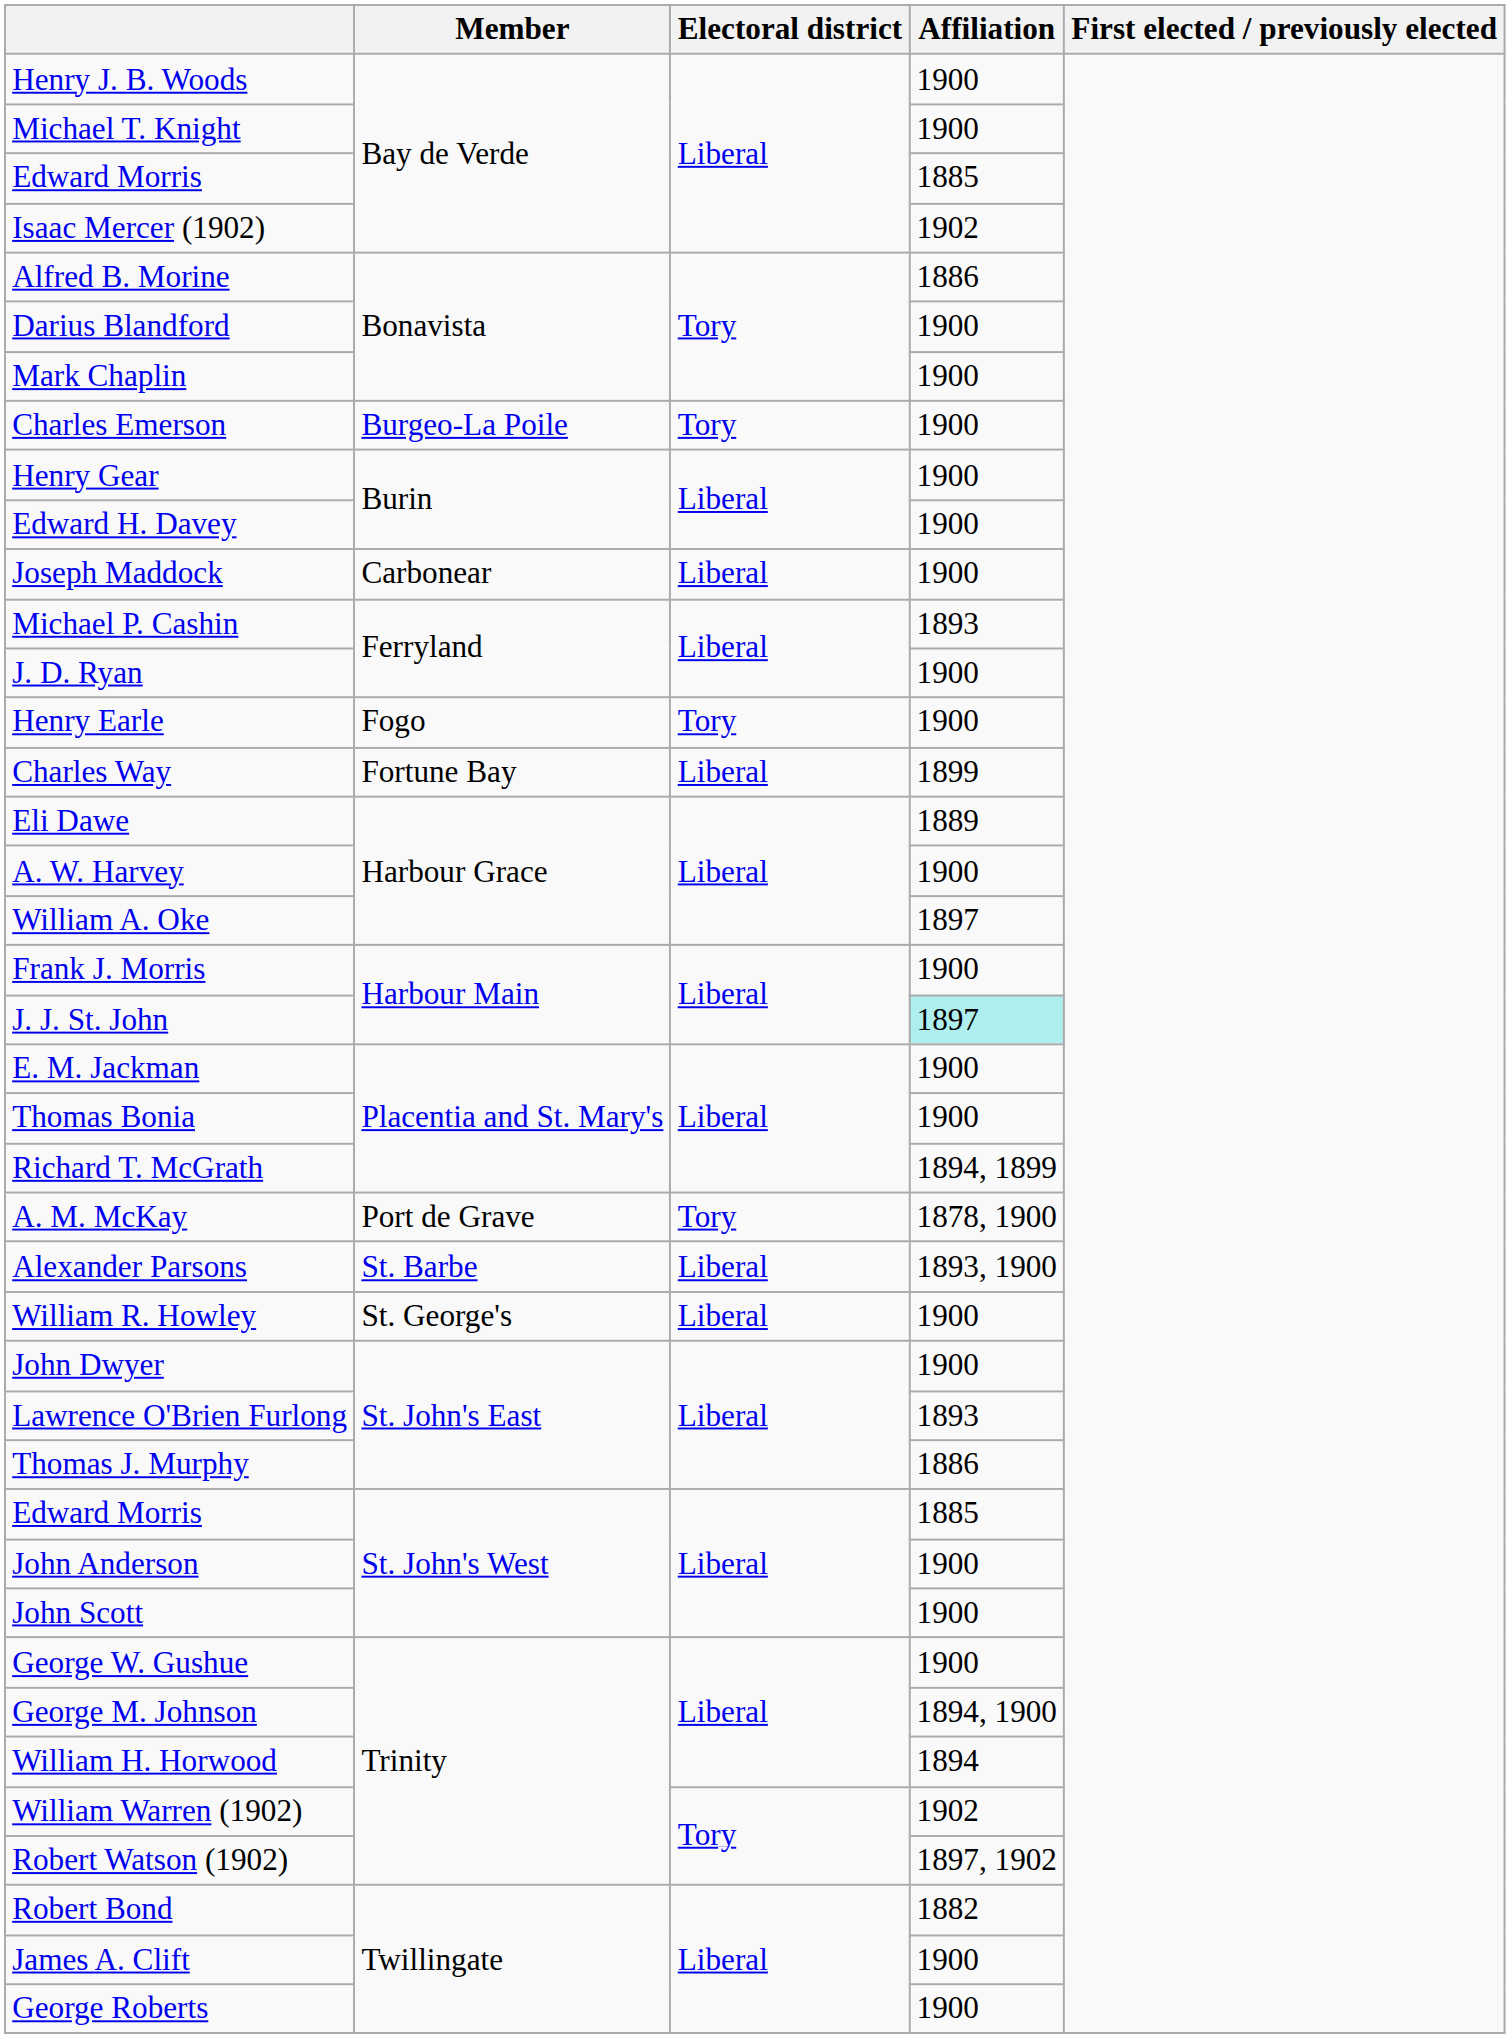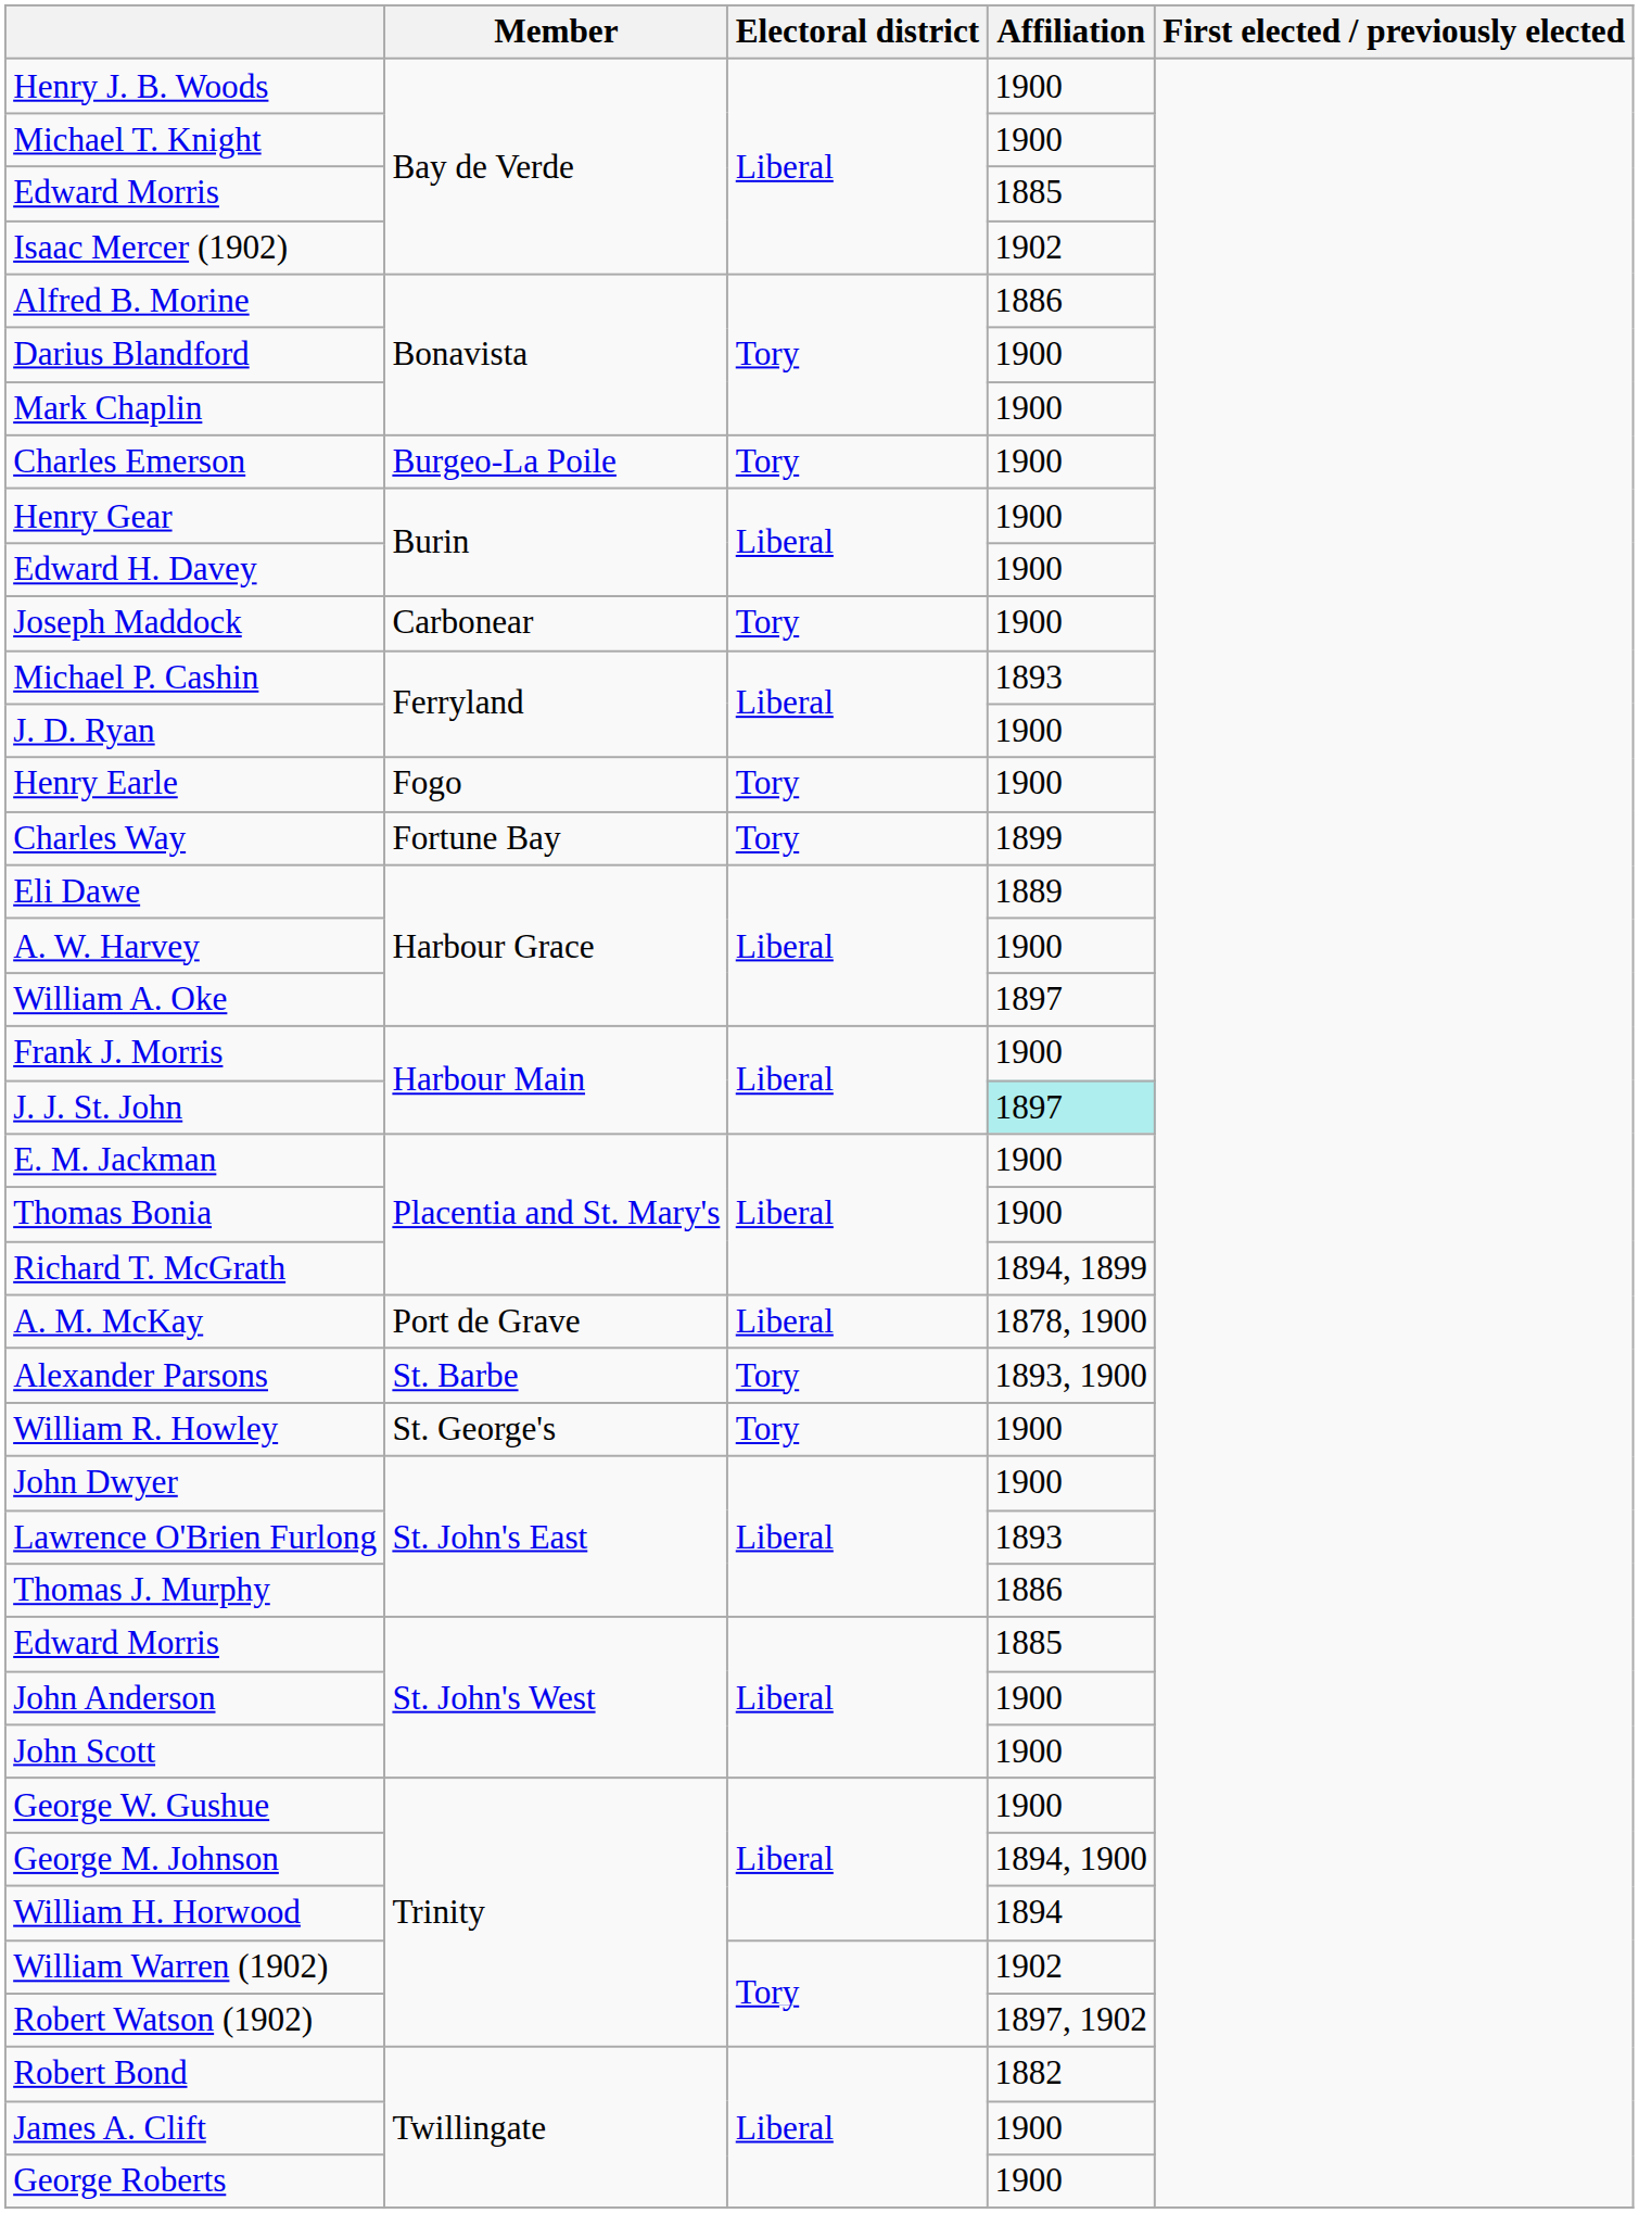Joseph Maddock | Electoral district: Liberal -> Tory
Charles Way | Electoral district: Liberal -> Tory
A. M. McKay | Electoral district: Tory -> Liberal
Alexander Parsons | Electoral district: Liberal -> Tory
William R. Howley | Electoral district: Liberal -> Tory
